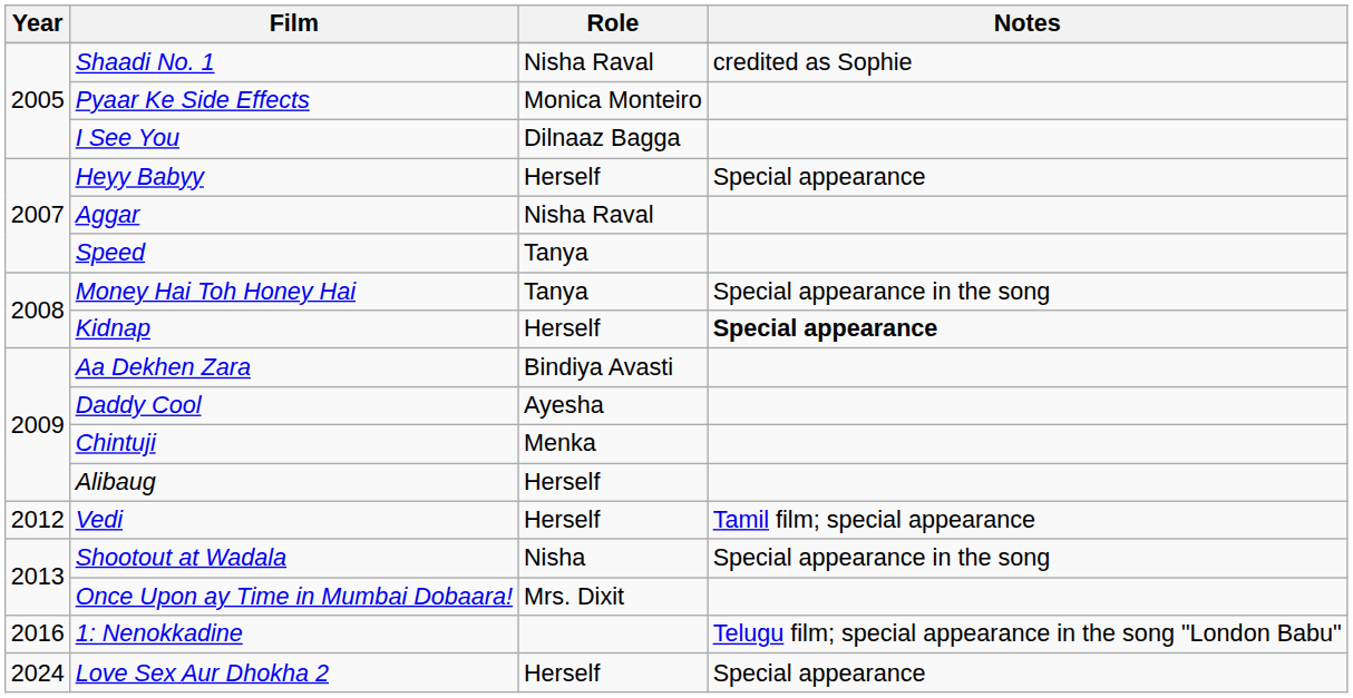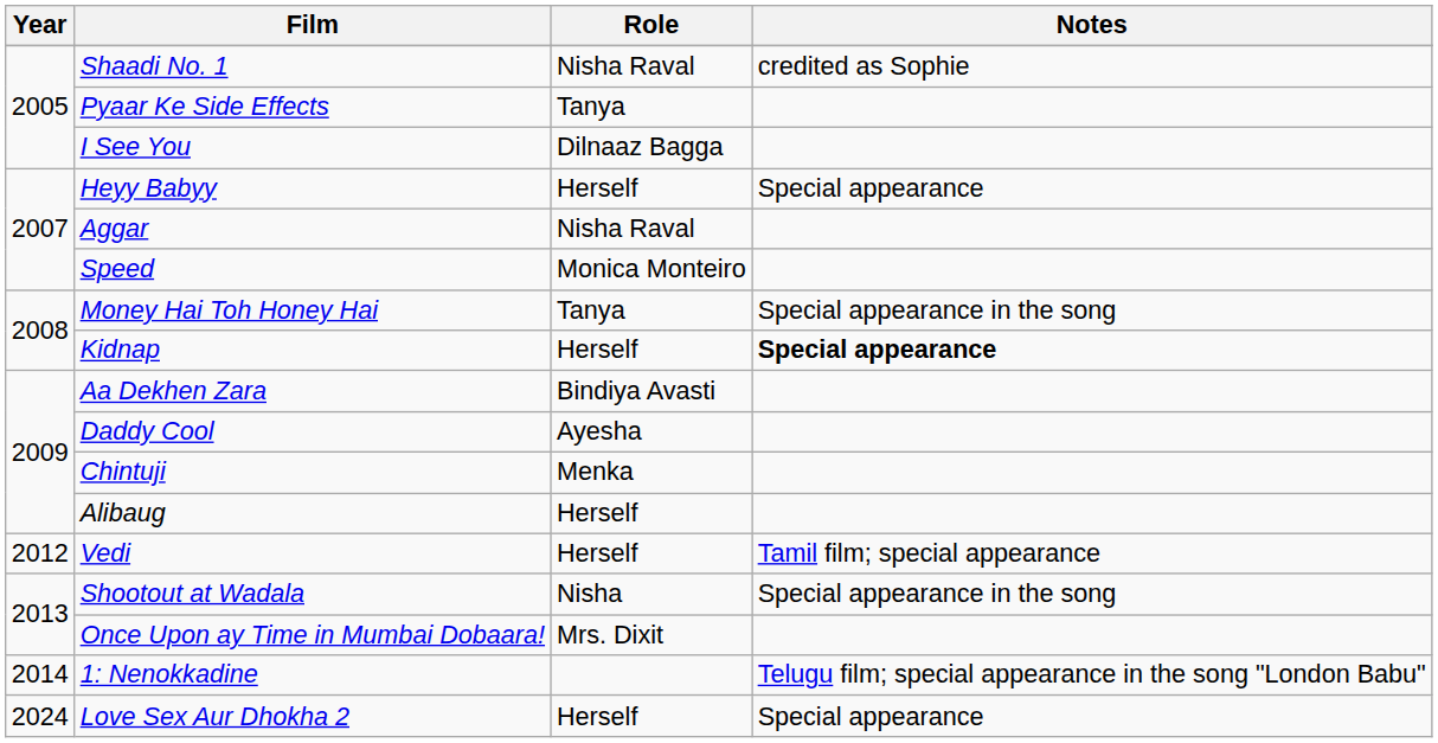Pyaar Ke Side Effects | Role: Monica Monteiro -> Tanya
Speed | Role: Tanya -> Monica Monteiro
1: Nenokkadine | Year: 2016 -> 2014
